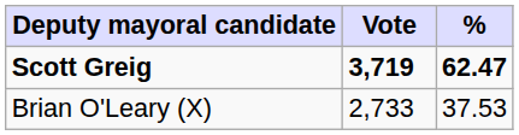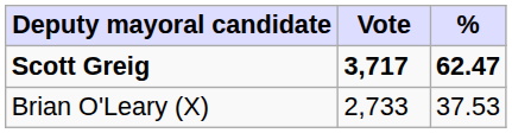Scott Greig | Vote: 3,719 -> 3,717
